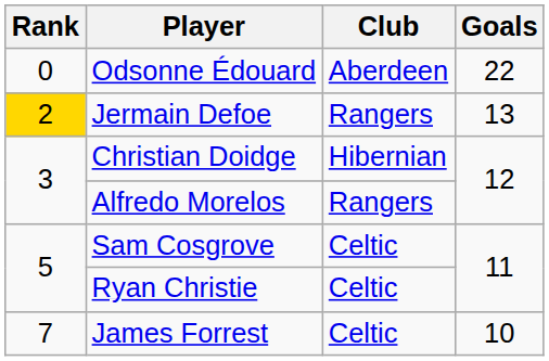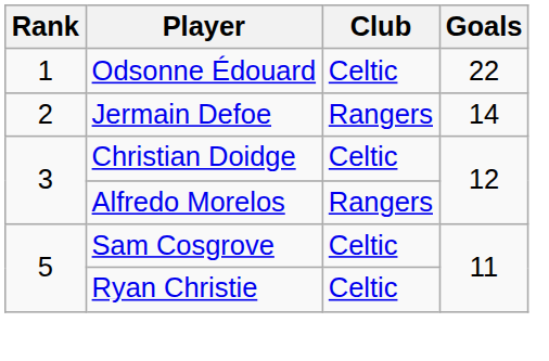Odsonne Édouard | Rank: 0 -> 1
Odsonne Édouard | Club: Aberdeen -> Celtic
Jermain Defoe | Rank: gold background -> no background
Jermain Defoe | Goals: 13 -> 14
Christian Doidge | Club: Hibernian -> Celtic
- row: 7 | James Forrest | Celtic | 10
